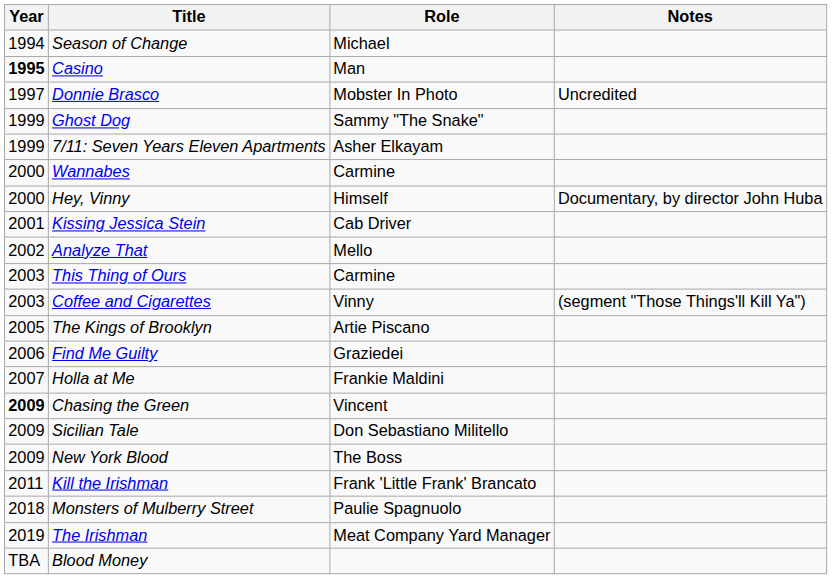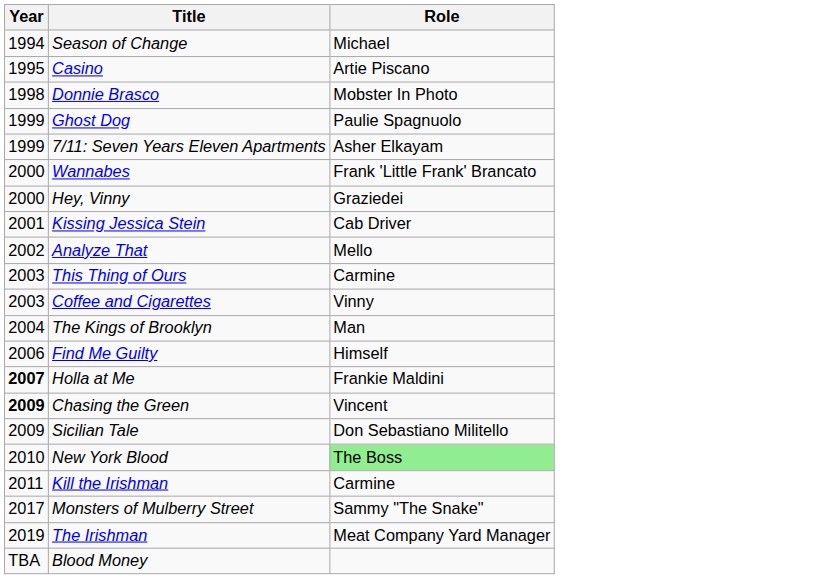- column: Notes | Uncredited | Documentary, by director John Huba | (segment "Those Things'll Kill Ya")
Casino | Year: bold -> normal
Casino | Role: Man -> Artie Piscano
Donnie Brasco | Year: 1997 -> 1998
Ghost Dog | Role: Sammy "The Snake" -> Paulie Spagnuolo
Wannabes | Role: Carmine -> Frank 'Little Frank' Brancato
Hey, Vinny | Role: Himself -> Graziedei
The Kings of Brooklyn | Year: 2005 -> 2004
The Kings of Brooklyn | Role: Artie Piscano -> Man
Find Me Guilty | Role: Graziedei -> Himself
Holla at Me | Year: normal -> bold
New York Blood | Year: 2009 -> 2010
New York Blood | Role: no background -> lightgreen background
Kill the Irishman | Role: Frank 'Little Frank' Brancato -> Carmine
Monsters of Mulberry Street | Year: 2018 -> 2017
Monsters of Mulberry Street | Role: Paulie Spagnuolo -> Sammy "The Snake"
